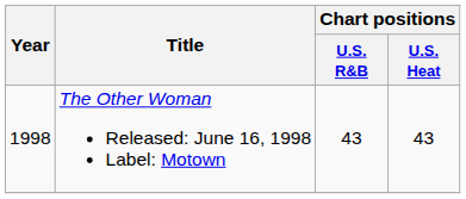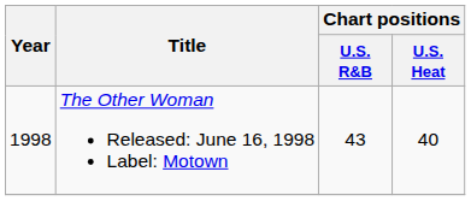The Other Woman Released: June 16, 1998 Label: Motown | Chart positions / U.S. Heat: 43 -> 40
